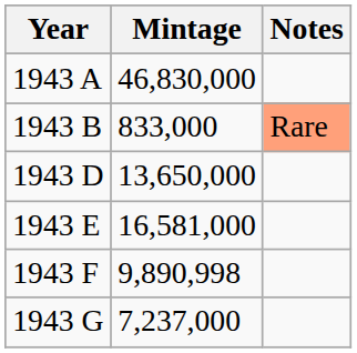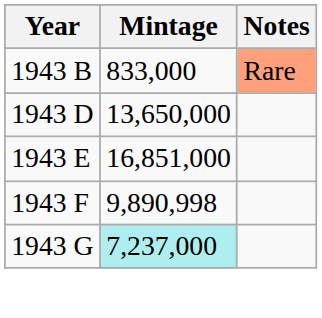- row: 1943 A | 46,830,000
1943 E | Mintage: 16,581,000 -> 16,851,000
1943 G | Mintage: no background -> paleturquoise background
